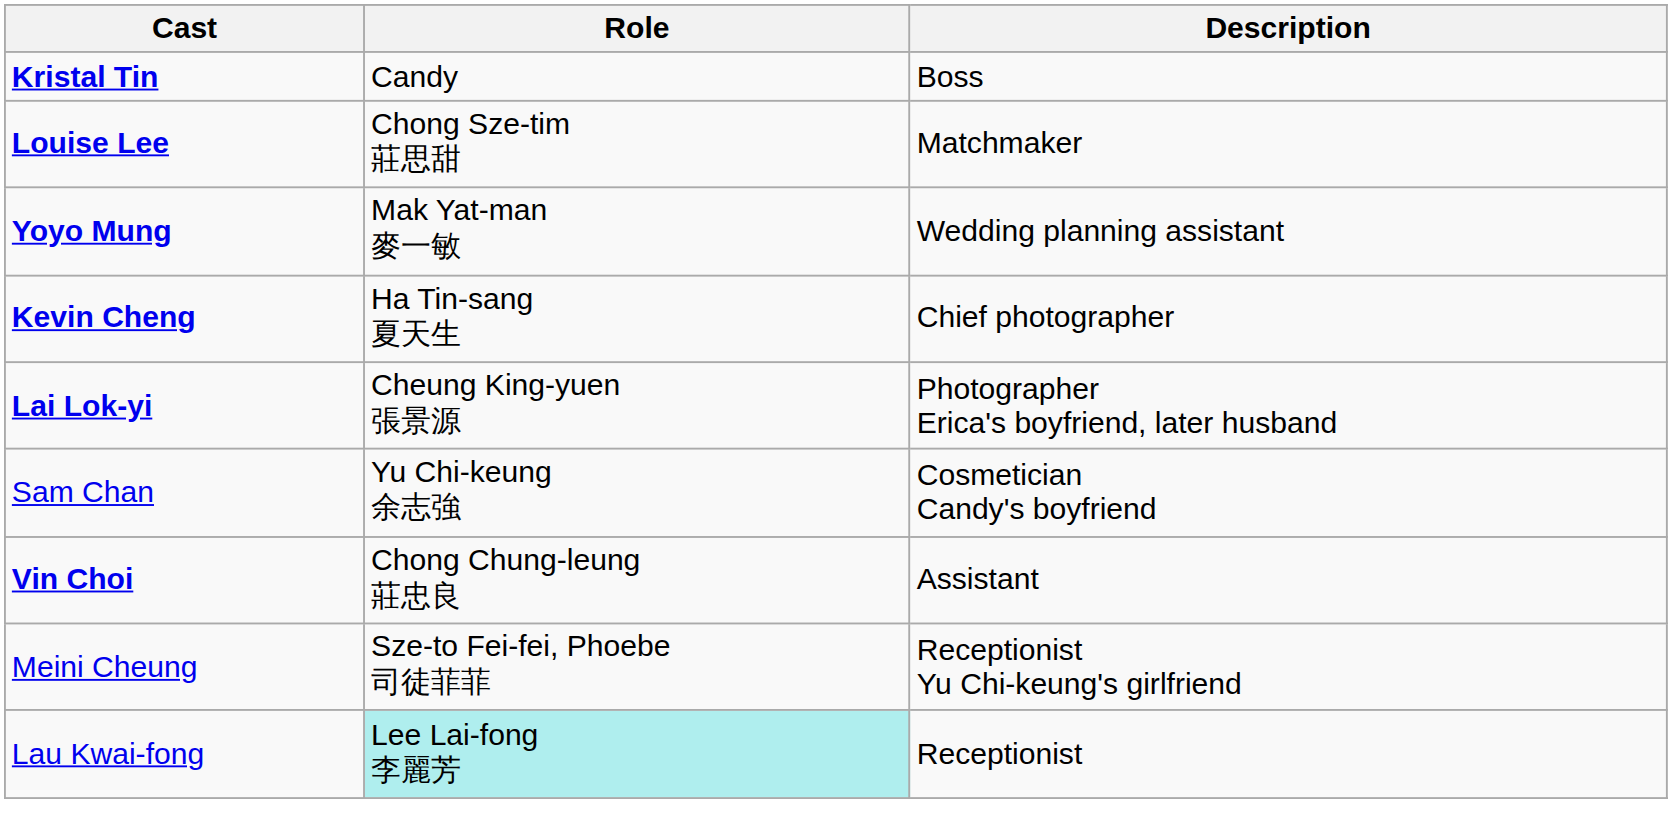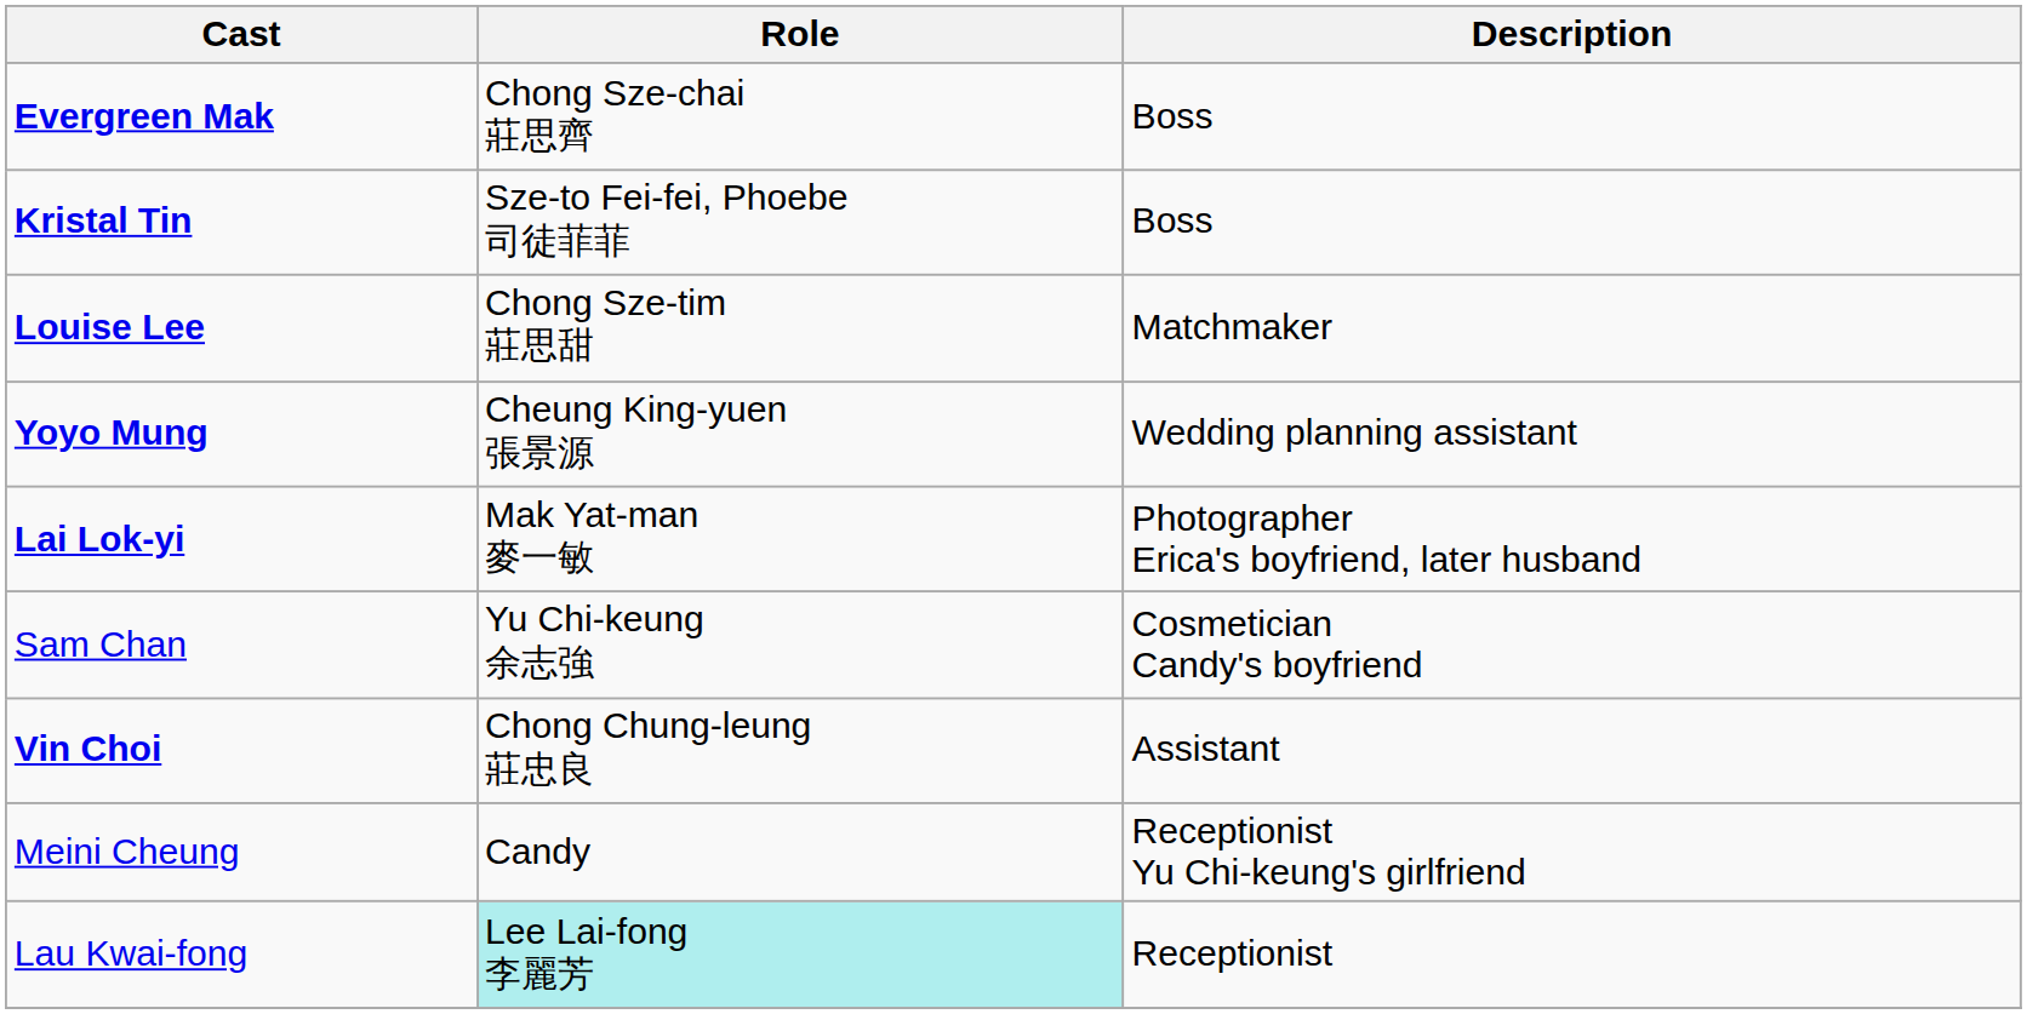+ row: Evergreen Mak | Chong Sze-chai 莊思齊 | Boss
Kristal Tin | Role: Candy -> Sze-to Fei-fei, Phoebe 司徒菲菲
Yoyo Mung | Role: Mak Yat-man 麥一敏 -> Cheung King-yuen 張景源
- row: Kevin Cheng | Ha Tin-sang 夏天生 | Chief photographer
Lai Lok-yi | Role: Cheung King-yuen 張景源 -> Mak Yat-man 麥一敏
Meini Cheung | Role: Sze-to Fei-fei, Phoebe 司徒菲菲 -> Candy
